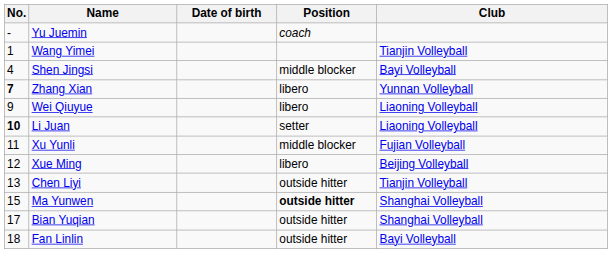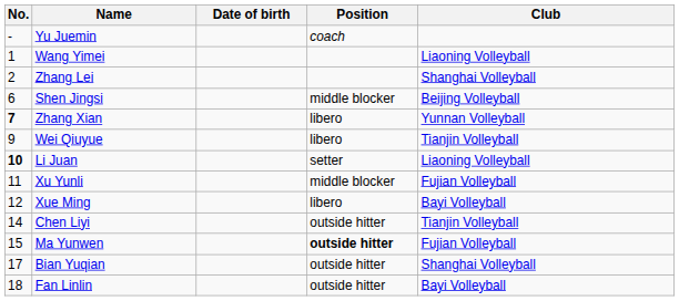Wang Yimei | Club: Tianjin Volleyball -> Liaoning Volleyball
+ row: 2 | Zhang Lei | Shanghai Volleyball
Shen Jingsi | No.: 4 -> 6
Shen Jingsi | Club: Bayi Volleyball -> Beijing Volleyball
Wei Qiuyue | Club: Liaoning Volleyball -> Tianjin Volleyball
Xue Ming | Club: Beijing Volleyball -> Bayi Volleyball
Chen Liyi | No.: 13 -> 14
Ma Yunwen | Club: Shanghai Volleyball -> Fujian Volleyball
